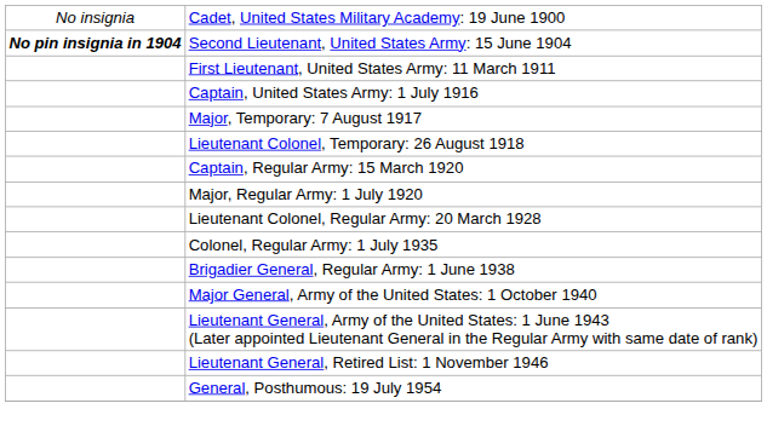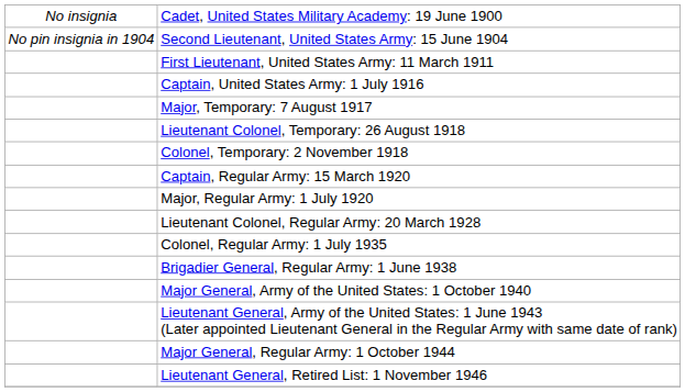Second Lieutenant, United States Army: 15 June 1904 | column 1: bold -> normal
+ row: Colonel, Temporary: 2 November 1918
+ row: Major General, Regular Army: 1 October 1944
- row: General, Posthumous: 19 July 1954
